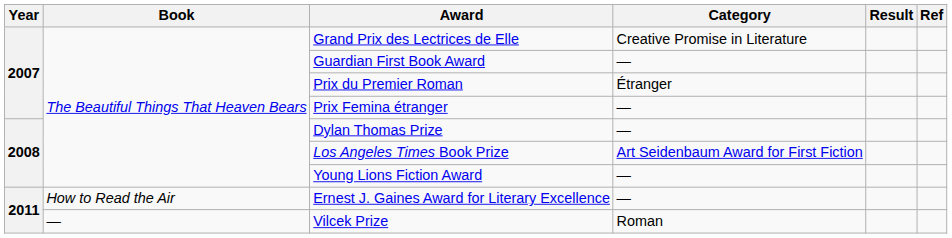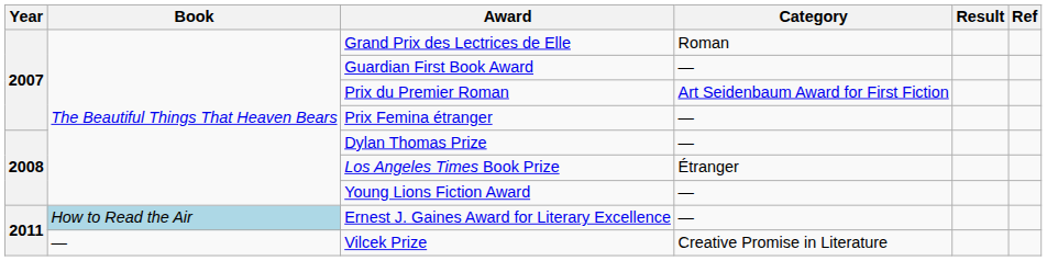Grand Prix des Lectrices de Elle | Category: Creative Promise in Literature -> Roman
Prix du Premier Roman | Category: Étranger -> Art Seidenbaum Award for First Fiction
Los Angeles Times Book Prize | Category: Art Seidenbaum Award for First Fiction -> Étranger
Ernest J. Gaines Award for Literary Excellence | Book: no background -> lightblue background
Vilcek Prize | Category: Roman -> Creative Promise in Literature
